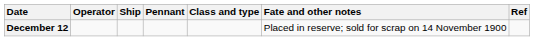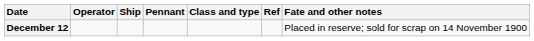columns swapped: Fate and other notes <-> Ref
